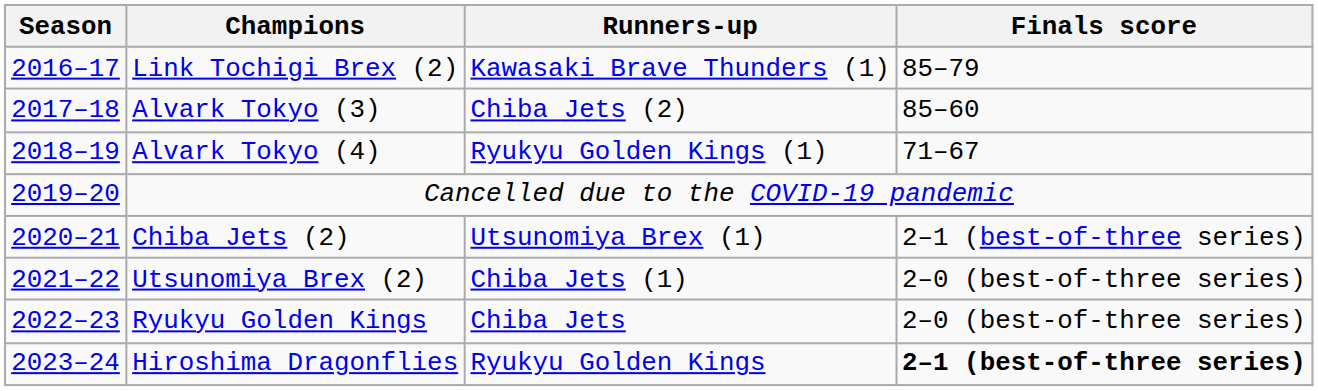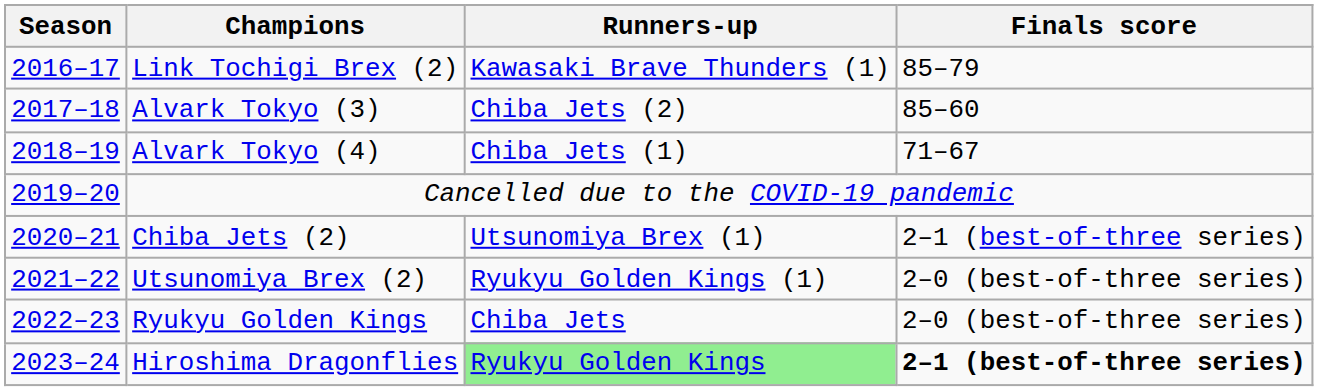Alvark Tokyo (4) | Runners-up: Ryukyu Golden Kings (1) -> Chiba Jets (1)
Utsunomiya Brex (2) | Runners-up: Chiba Jets (1) -> Ryukyu Golden Kings (1)
Hiroshima Dragonflies | Runners-up: no background -> lightgreen background
